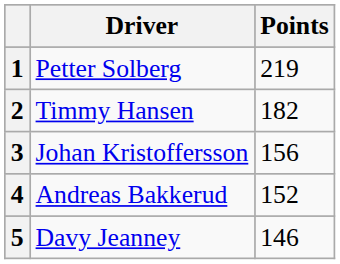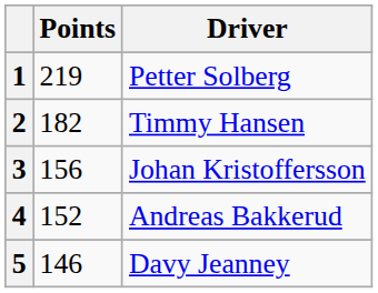columns swapped: Driver <-> Points
